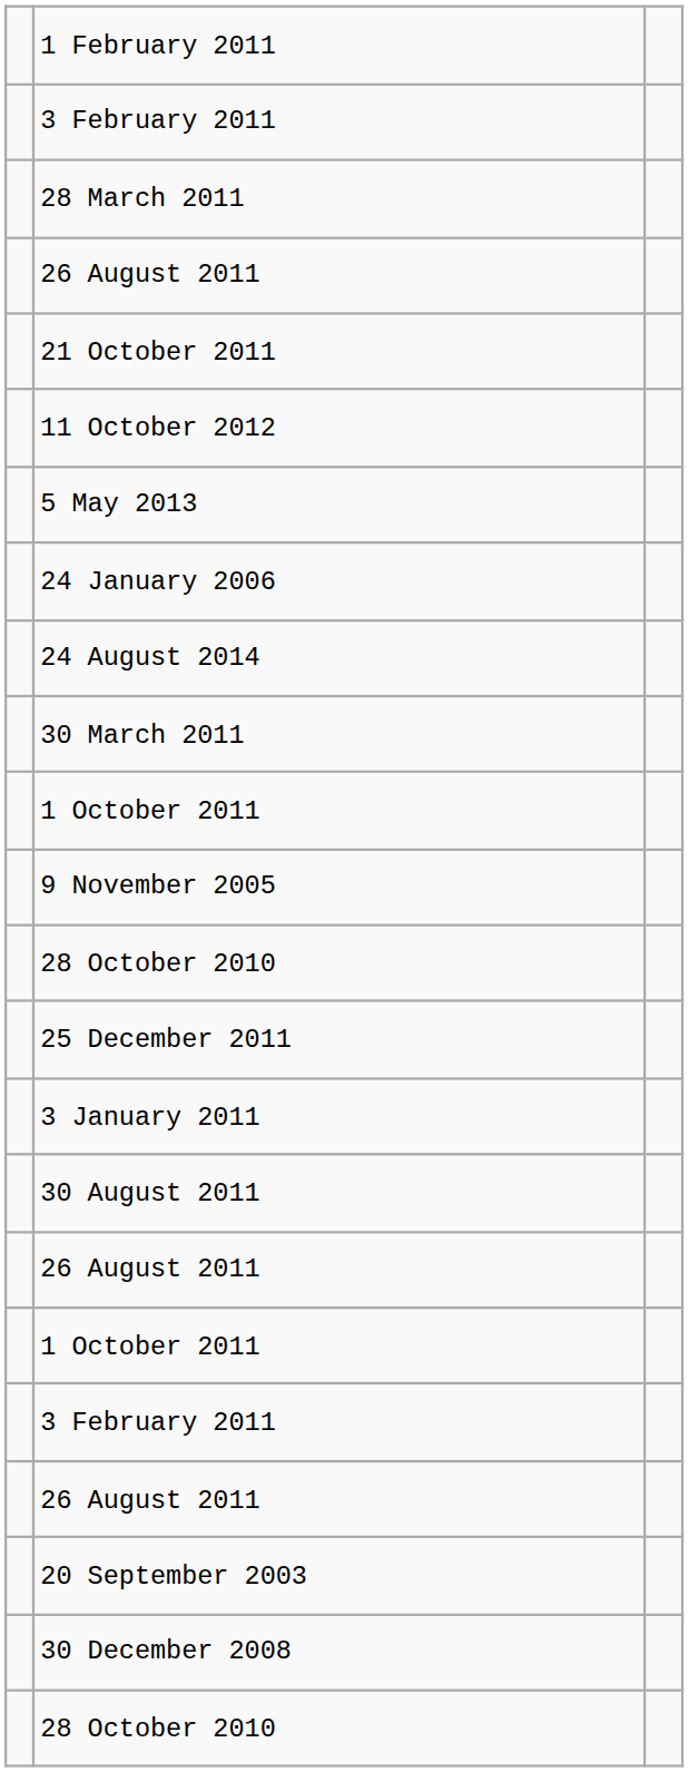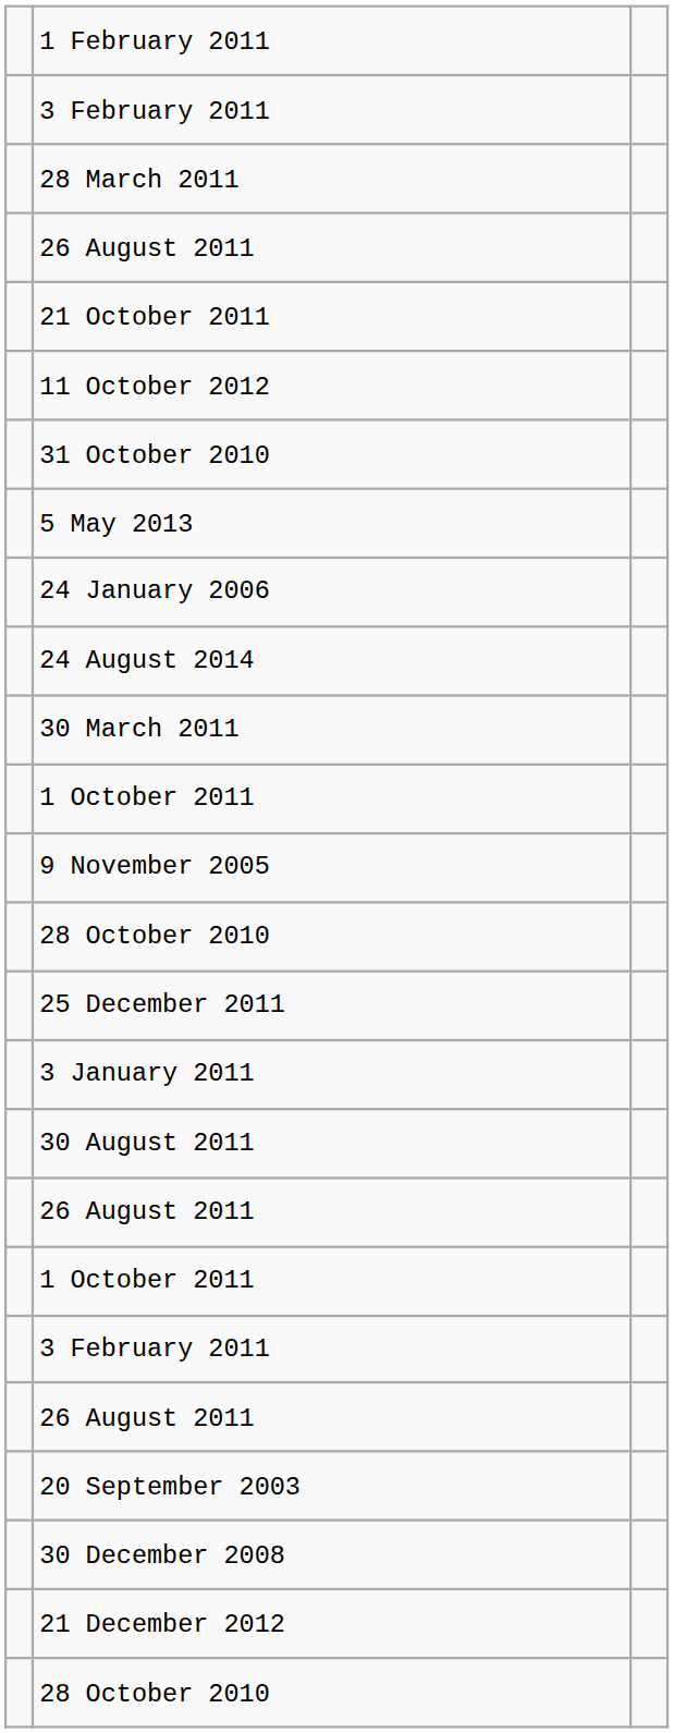+ row: 31 October 2010
+ row: 21 December 2012
